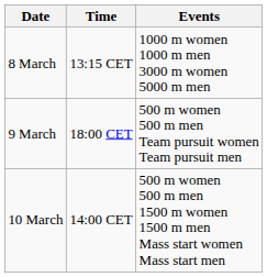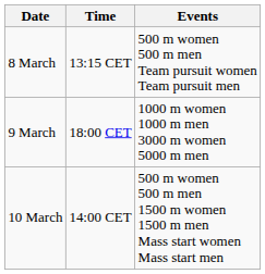8 March | Events: 1000 m women 1000 m men 3000 m women 5000 m men -> 500 m women 500 m men Team pursuit women Team pursuit men
9 March | Events: 500 m women 500 m men Team pursuit women Team pursuit men -> 1000 m women 1000 m men 3000 m women 5000 m men
